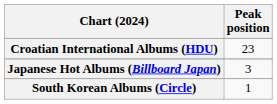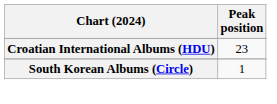- row: Japanese Hot Albums (Billboard Japan) | 3
